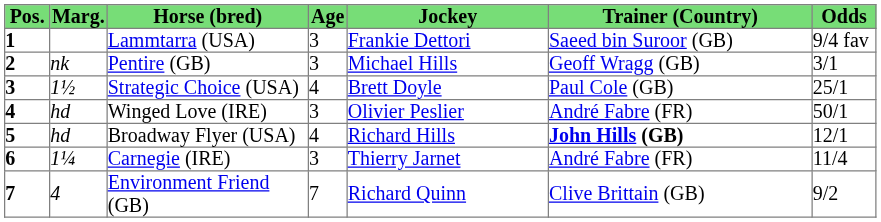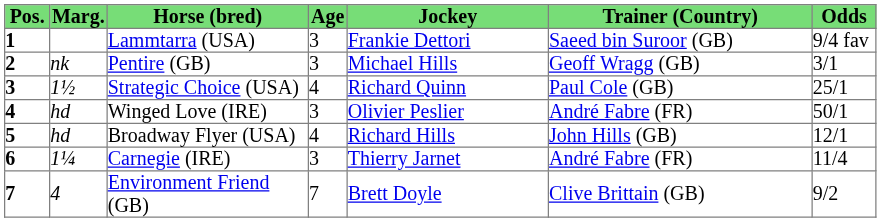Strategic Choice (USA) | Jockey: Brett Doyle -> Richard Quinn
Broadway Flyer (USA) | Trainer (Country): bold -> normal
Environment Friend (GB) | Jockey: Richard Quinn -> Brett Doyle
